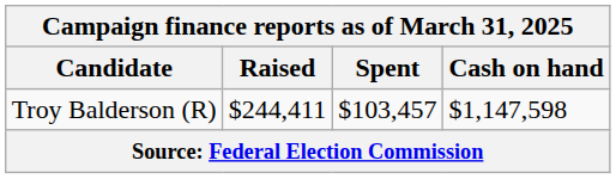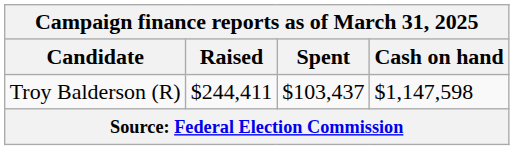Troy Balderson (R) | Spent: $103,457 -> $103,437
